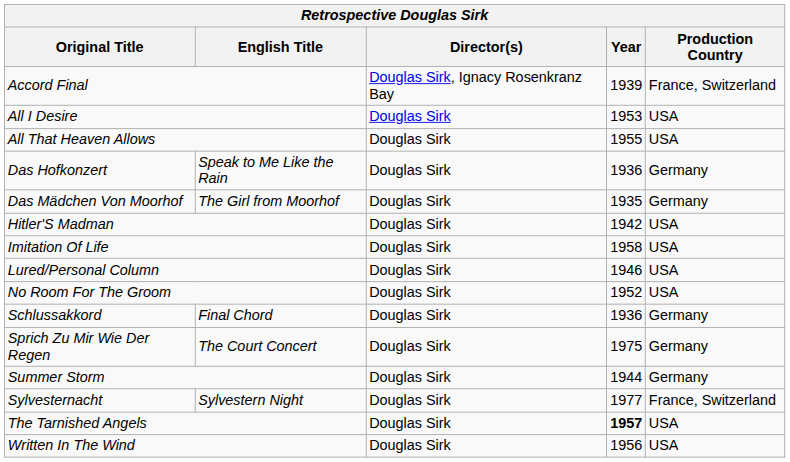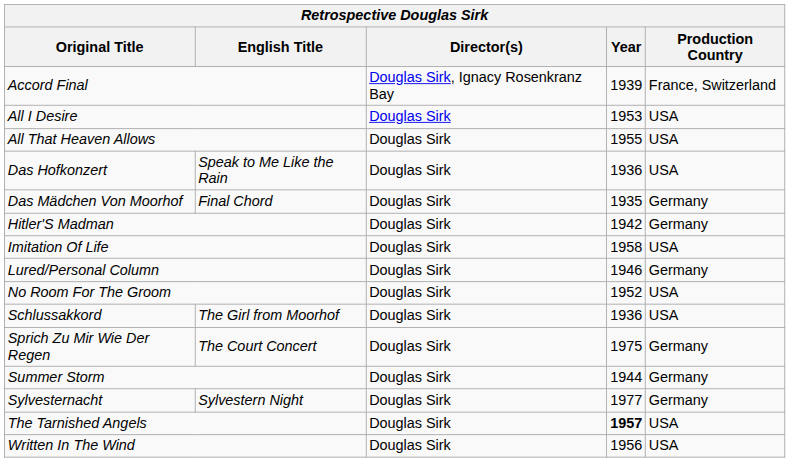Das Hofkonzert | Production Country: Germany -> USA
Das Mädchen Von Moorhof | English Title: The Girl from Moorhof -> Final Chord
Hitler'S Madman | Production Country: USA -> Germany
Lured/Personal Column | Production Country: USA -> Germany
Schlussakkord | English Title: Final Chord -> The Girl from Moorhof
Schlussakkord | Production Country: Germany -> USA
Sylvesternacht | Production Country: France, Switzerland -> Germany
